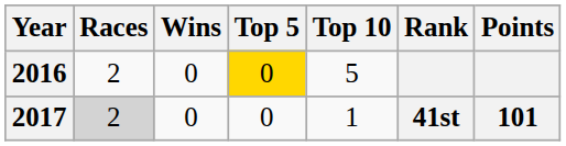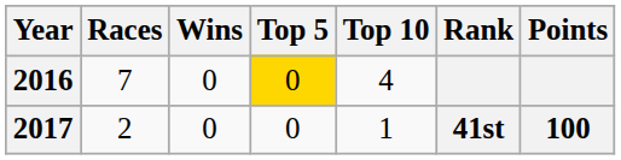2016 | Races: 2 -> 7
2016 | Top 10: 5 -> 4
2017 | Races: lightgrey background -> no background
2017 | Points: 101 -> 100
